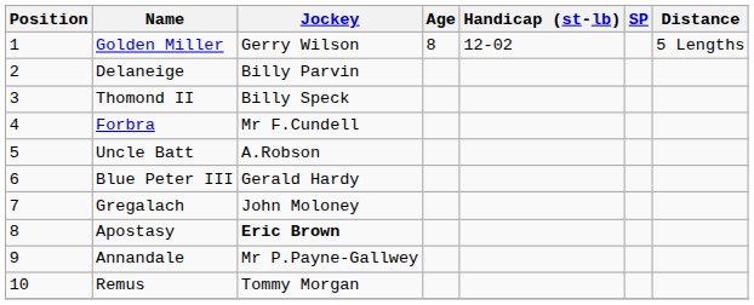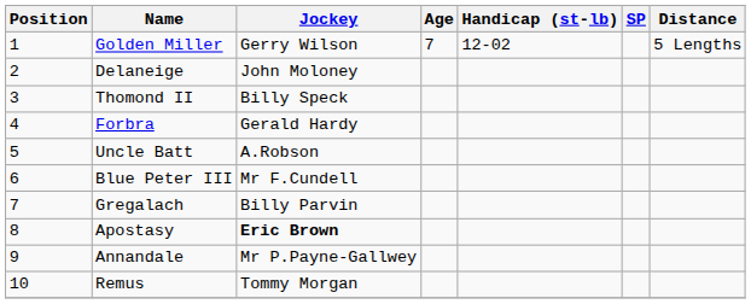Golden Miller | Age: 8 -> 7
Delaneige | Jockey: Billy Parvin -> John Moloney
Forbra | Jockey: Mr F.Cundell -> Gerald Hardy
Blue Peter III | Jockey: Gerald Hardy -> Mr F.Cundell
Gregalach | Jockey: John Moloney -> Billy Parvin
